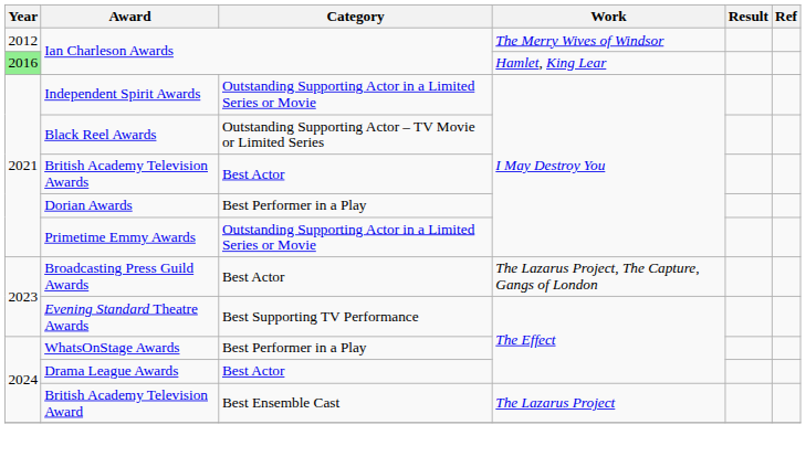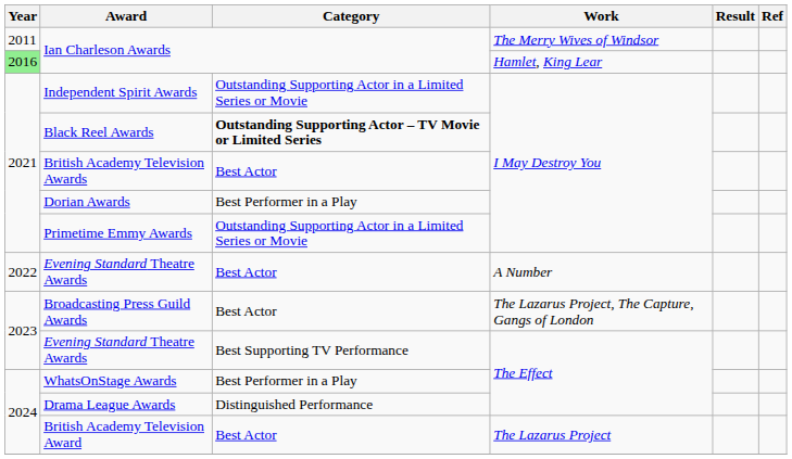Ian Charleson Awards / The Merry Wives of Windsor | Year: 2012 -> 2011
Black Reel Awards | Category: normal -> bold
+ row: 2022 | Evening Standard Theatre Awards | Best Actor | A Number
Drama League Awards | Category: Best Actor -> Distinguished Performance
British Academy Television Award | Category: Best Ensemble Cast -> Best Actor
